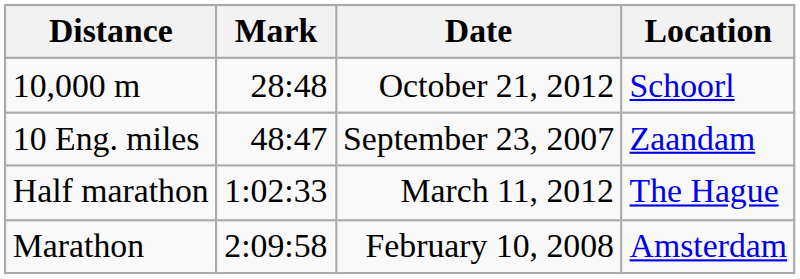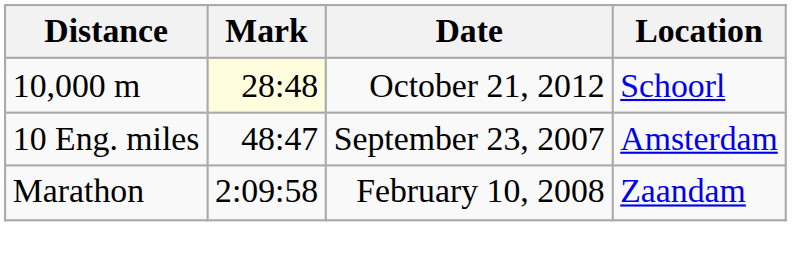10,000 m | Mark: no background -> lightyellow background
10 Eng. miles | Location: Zaandam -> Amsterdam
- row: Half marathon | 1:02:33 | March 11, 2012 | The Hague
Marathon | Location: Amsterdam -> Zaandam
